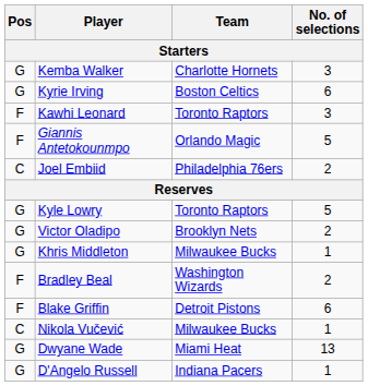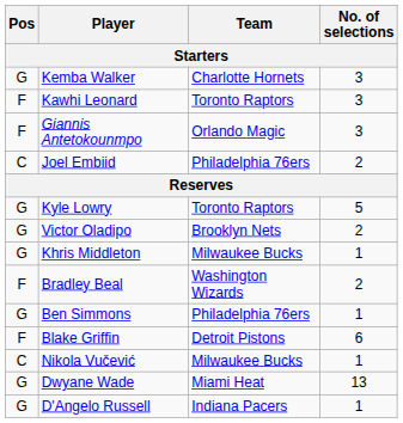- row: G | Kyrie Irving | Boston Celtics | 6
Giannis Antetokounmpo | No. of selections: 5 -> 3
+ row: G | Ben Simmons | Philadelphia 76ers | 1
